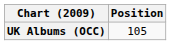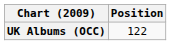UK Albums (OCC) | Position: 105 -> 122
